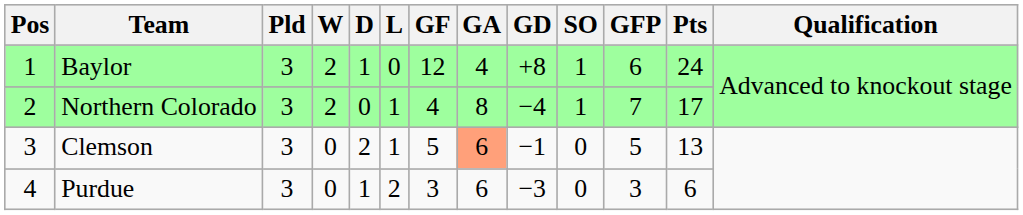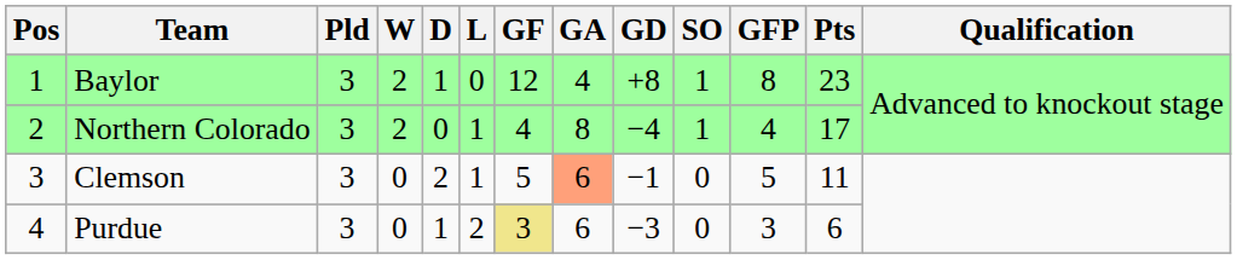Baylor | GFP: 6 -> 8
Baylor | Pts: 24 -> 23
Northern Colorado | GFP: 7 -> 4
Clemson | Pts: 13 -> 11
Purdue | GF: no background -> khaki background
